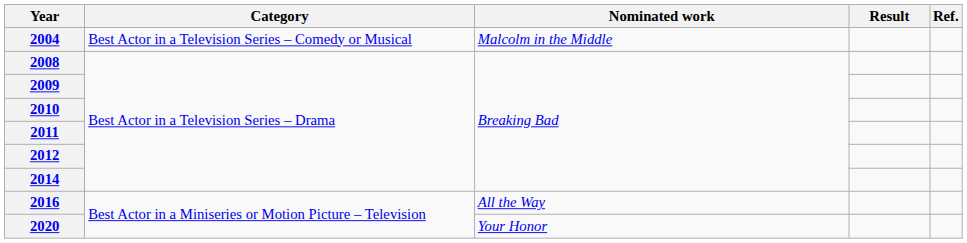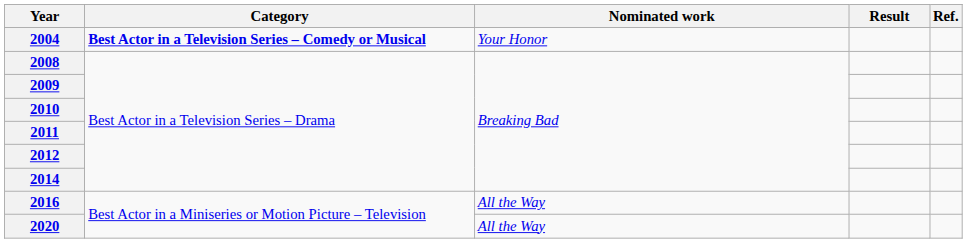2004 | Category: normal -> bold
2004 | Nominated work: Malcolm in the Middle -> Your Honor
2020 | Nominated work: Your Honor -> All the Way
